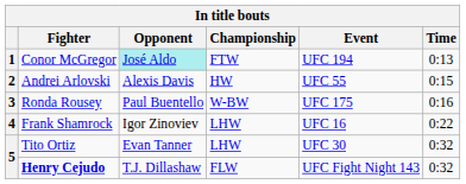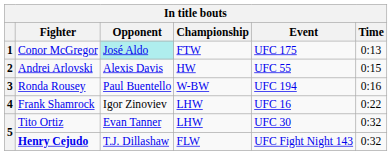Conor McGregor | Event: UFC 194 -> UFC 175
Ronda Rousey | Event: UFC 175 -> UFC 194
